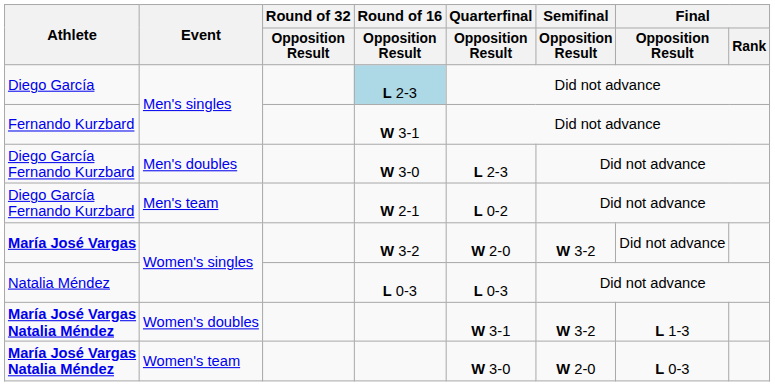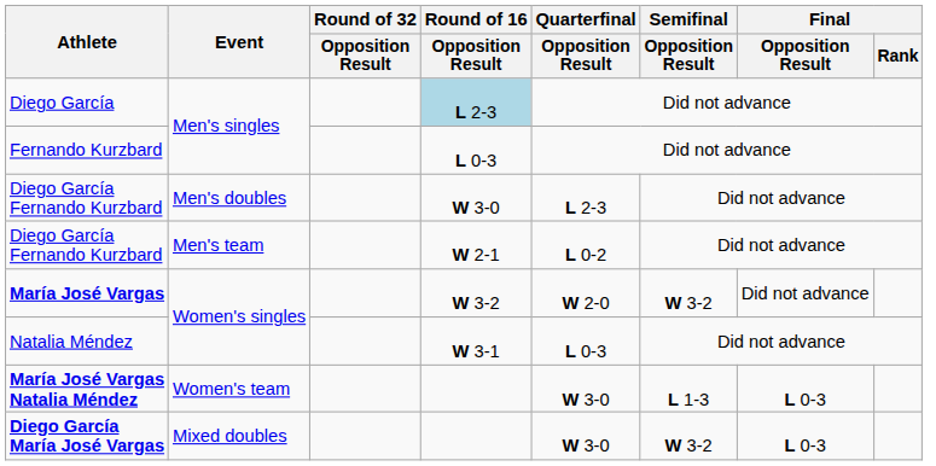Fernando Kurzbard | Round of 16 / Opposition Result: W 3-1 -> L 0-3
Natalia Méndez | Round of 16 / Opposition Result: L 0-3 -> W 3-1
- row: María José Vargas Natalia Méndez | Women's doubles | W 3-1 | W 3-2 | L 1-3
María José Vargas Natalia Méndez / Women's team | Semifinal / Opposition Result: W 2-0 -> L 1-3
+ row: Diego García María José Vargas | Mixed doubles | W 3-0 | W 3-2 | L 0-3
